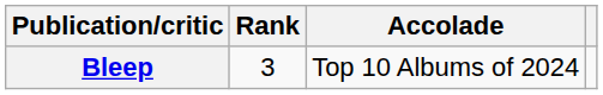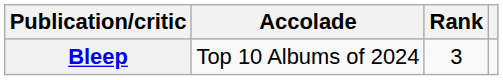columns swapped: Accolade <-> Rank
